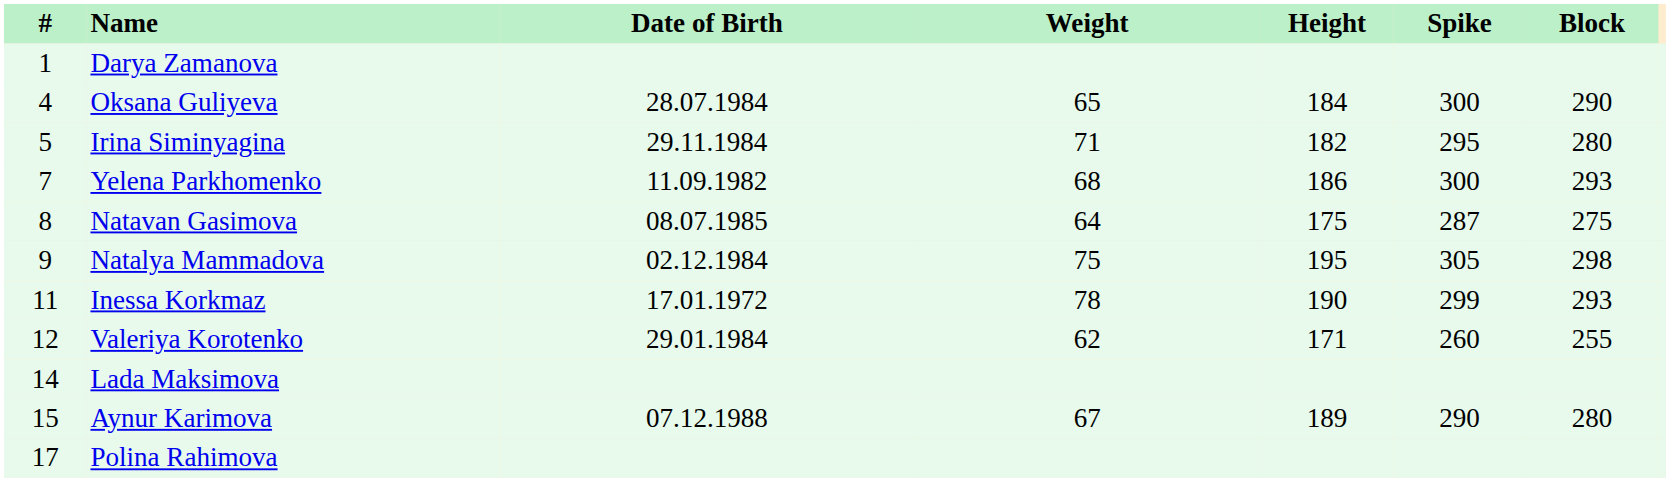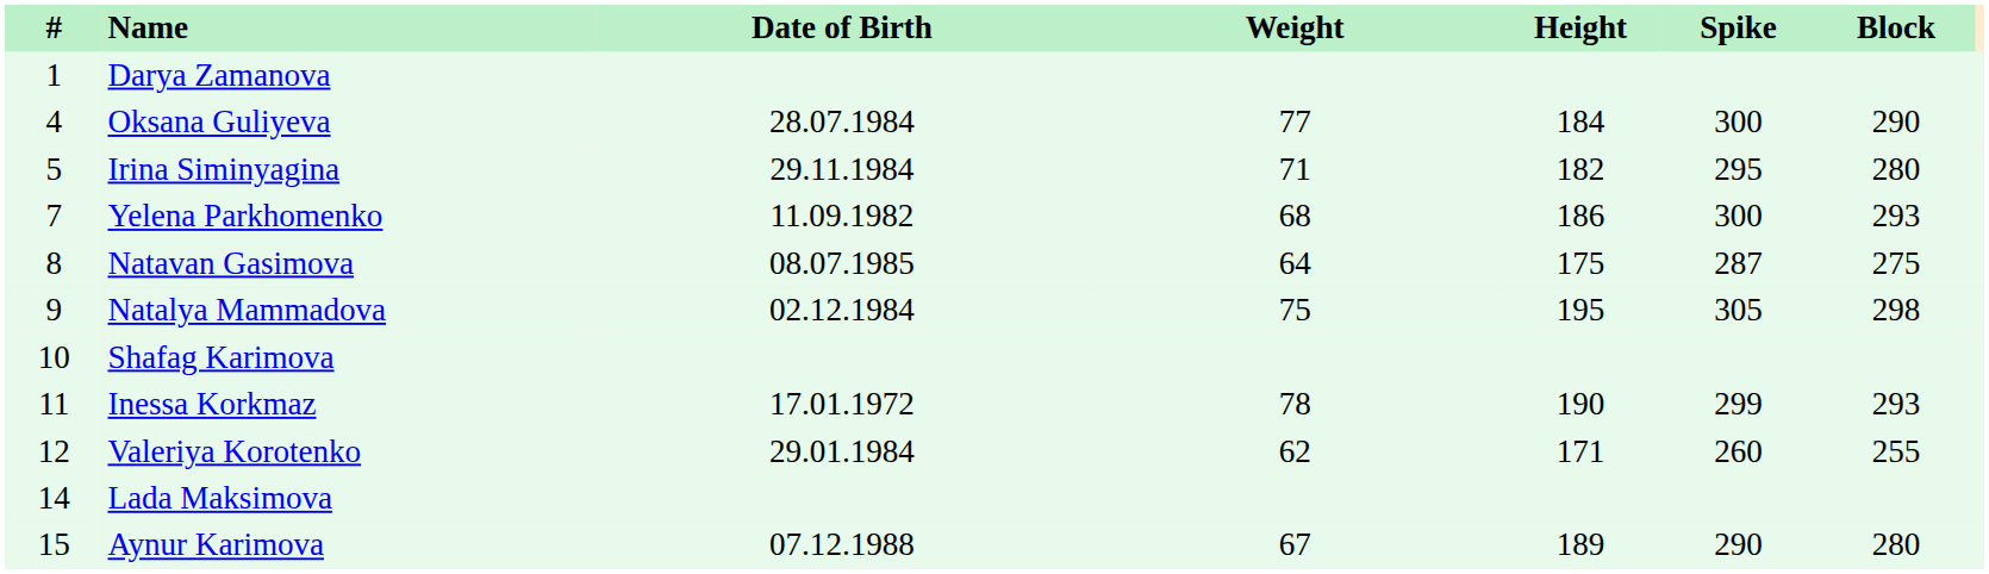Oksana Guliyeva | Weight: 65 -> 77
+ row: 10 | Shafag Karimova
- row: 17 | Polina Rahimova
